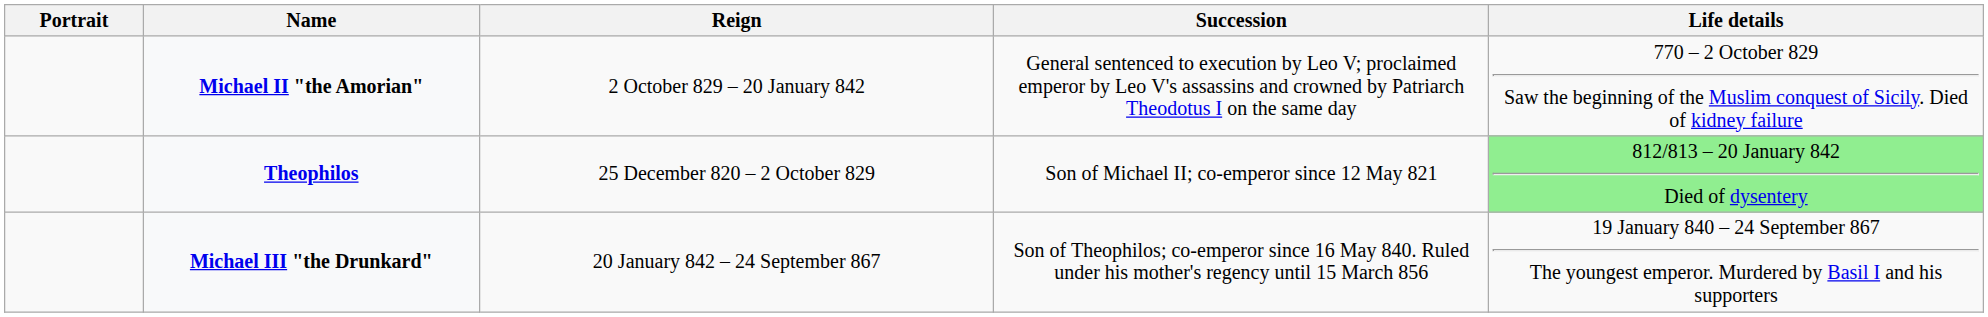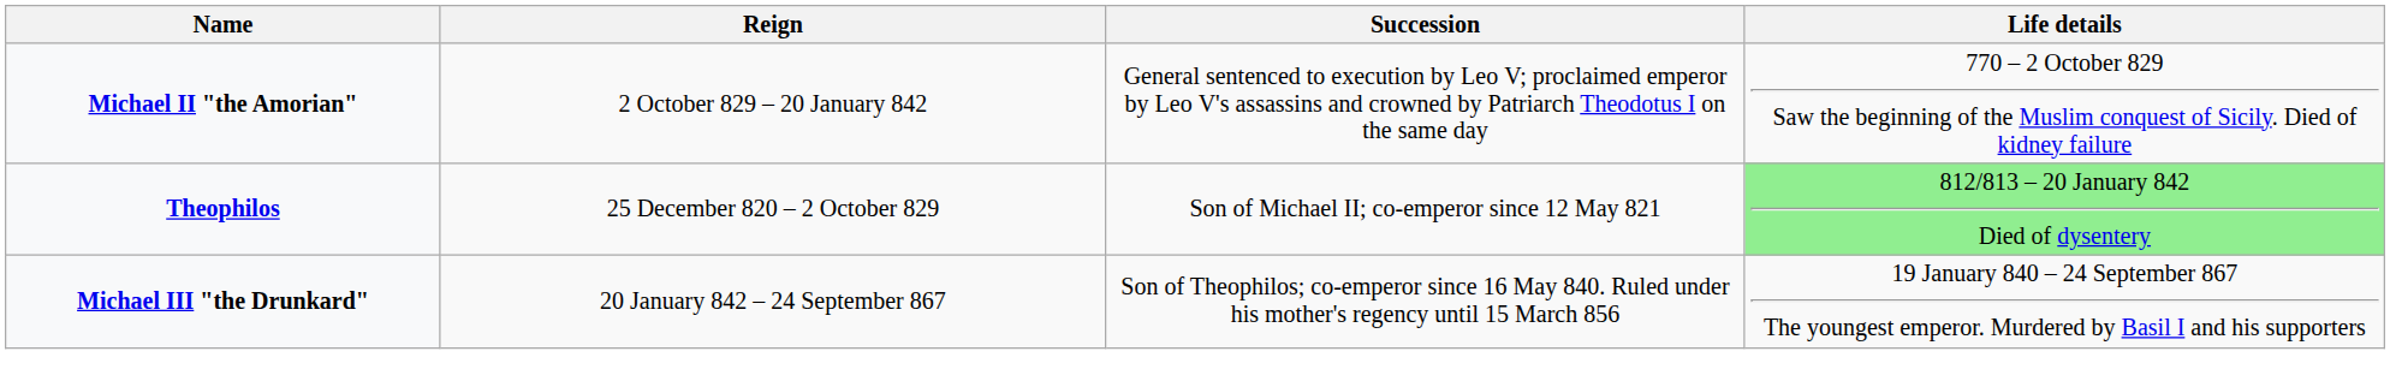- column: Portrait
